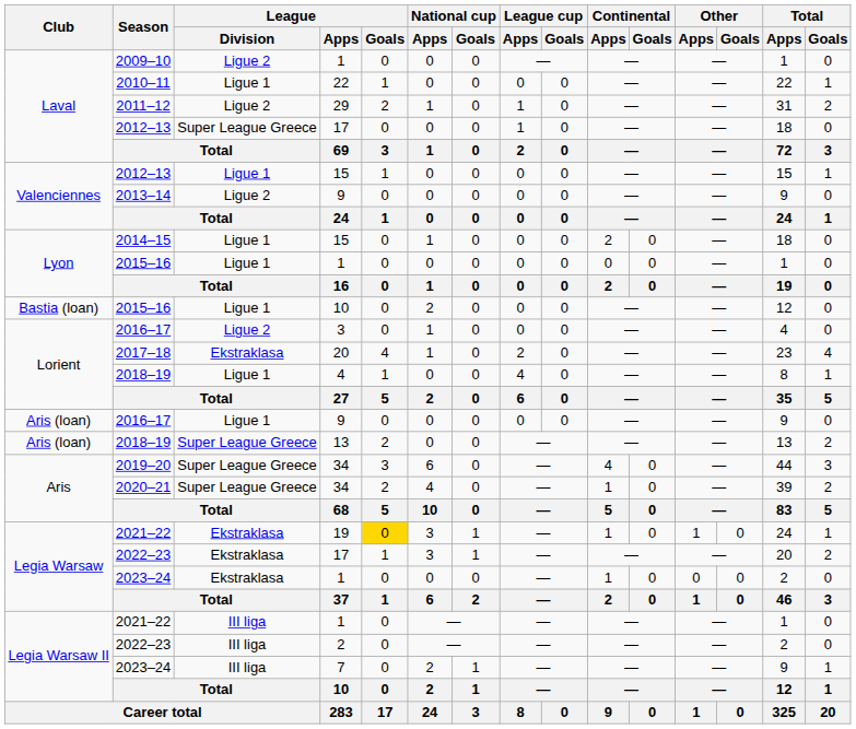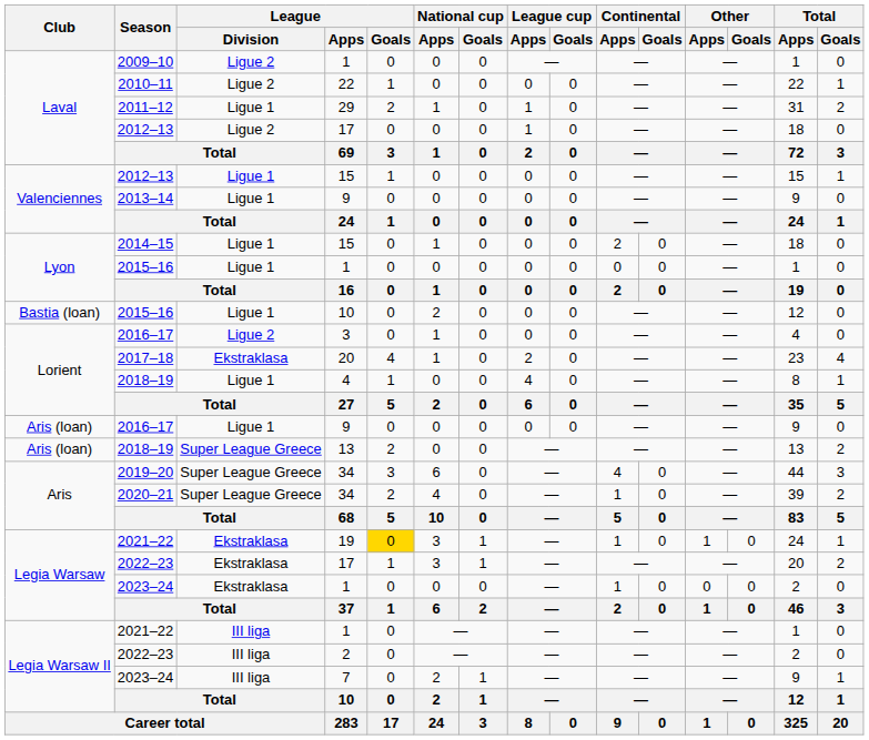2010–11 | League / Division: Ligue 1 -> Ligue 2
2011–12 | League / Division: Ligue 2 -> Ligue 1
2012–13 / 17 | League / Division: Super League Greece -> Ligue 2
2013–14 | League / Division: Ligue 2 -> Ligue 1
